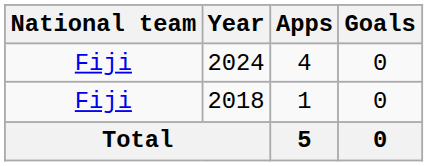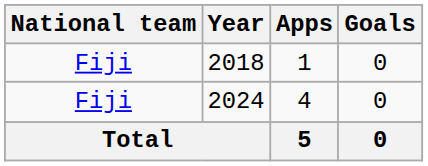rows swapped: 2018 <-> 2024
